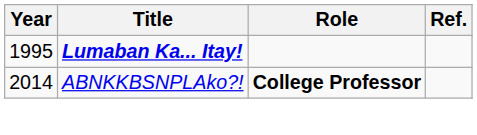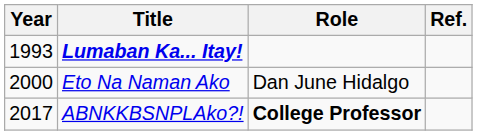Lumaban Ka... Itay! | Year: 1995 -> 1993
+ row: 2000 | Eto Na Naman Ako | Dan June Hidalgo
ABNKKBSNPLAko?! | Year: 2014 -> 2017
